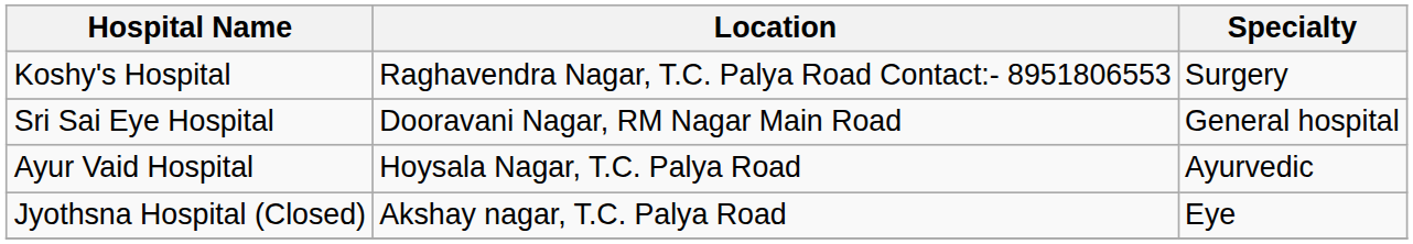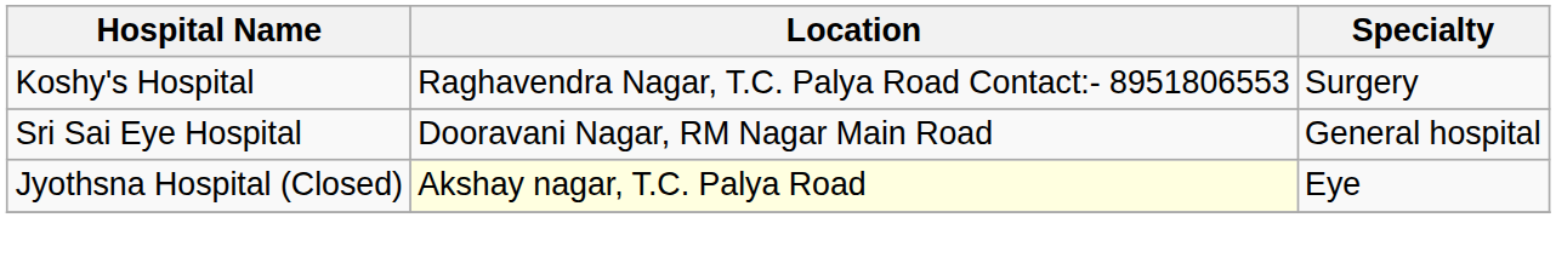- row: Ayur Vaid Hospital | Hoysala Nagar, T.C. Palya Road | Ayurvedic
Jyothsna Hospital (Closed) | Location: no background -> lightyellow background
